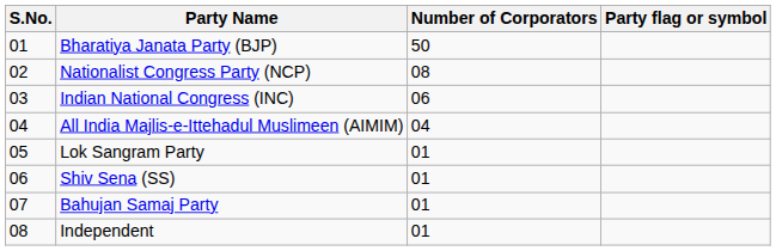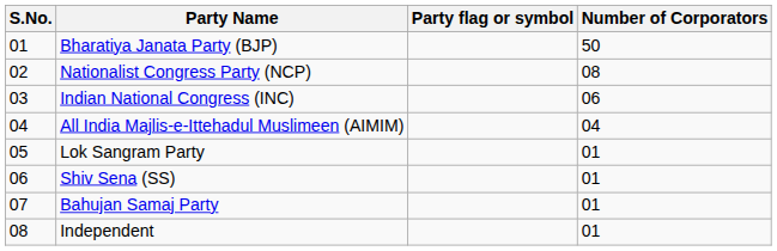columns swapped: Party flag or symbol <-> Number of Corporators
